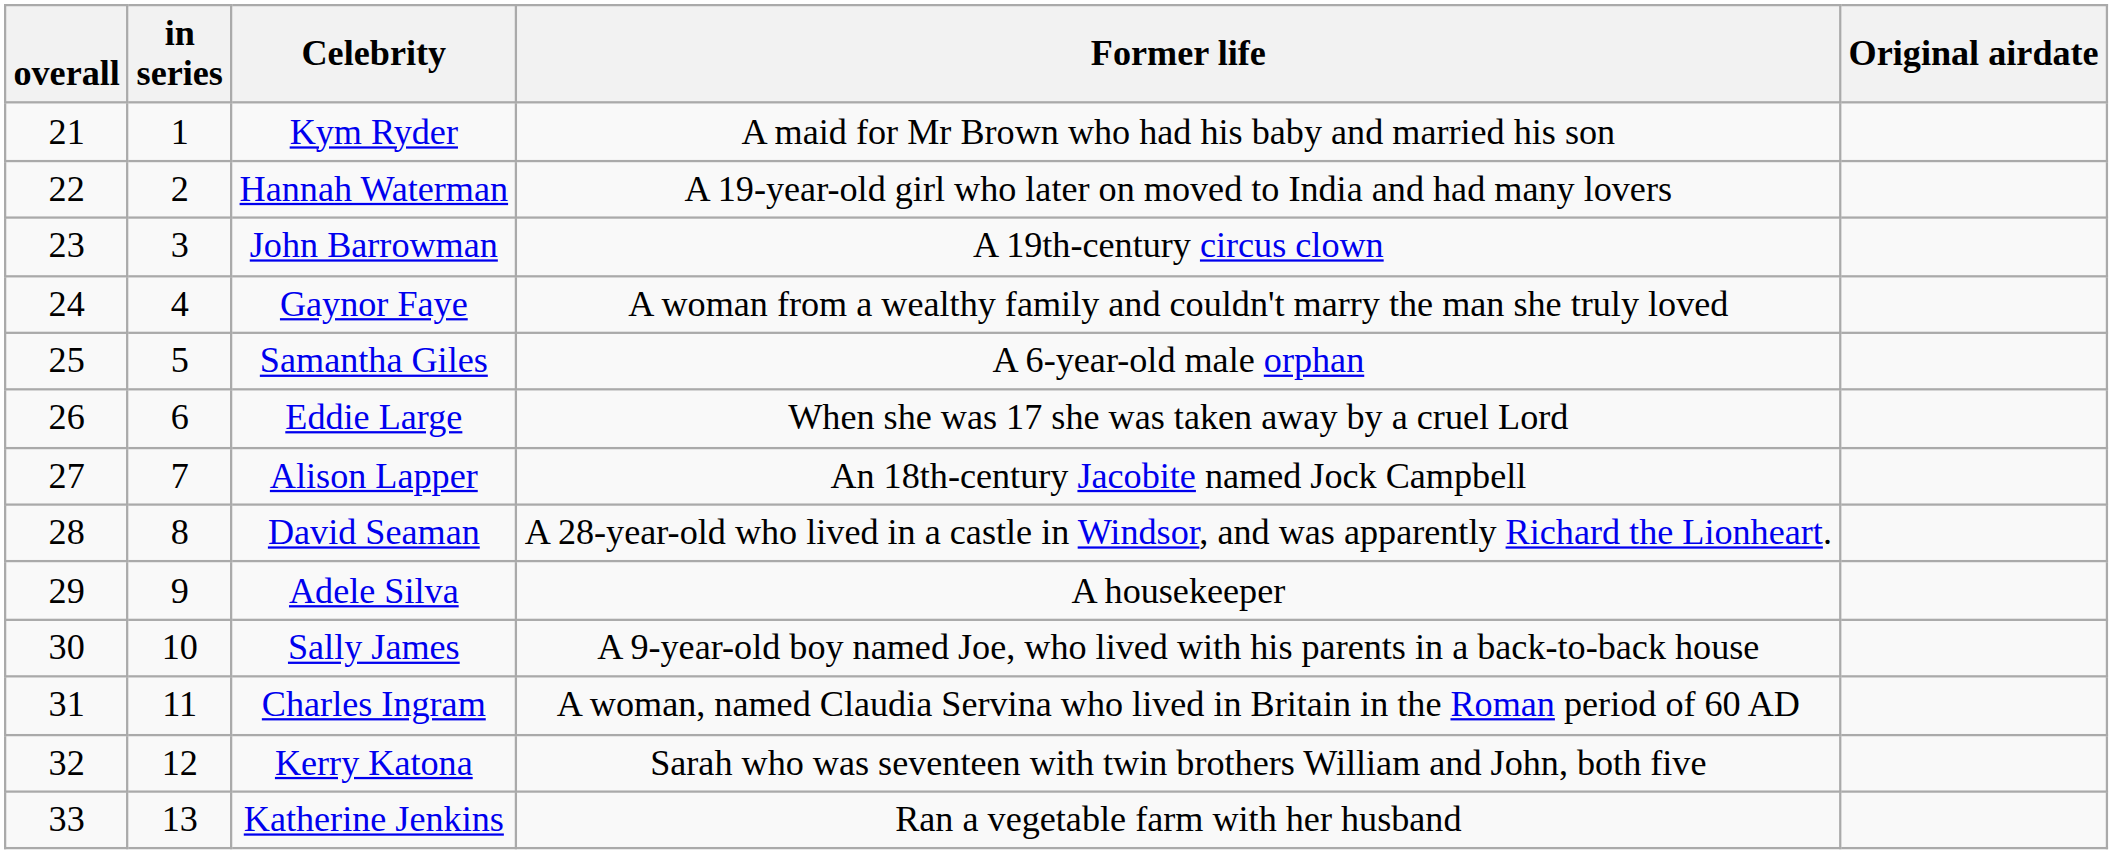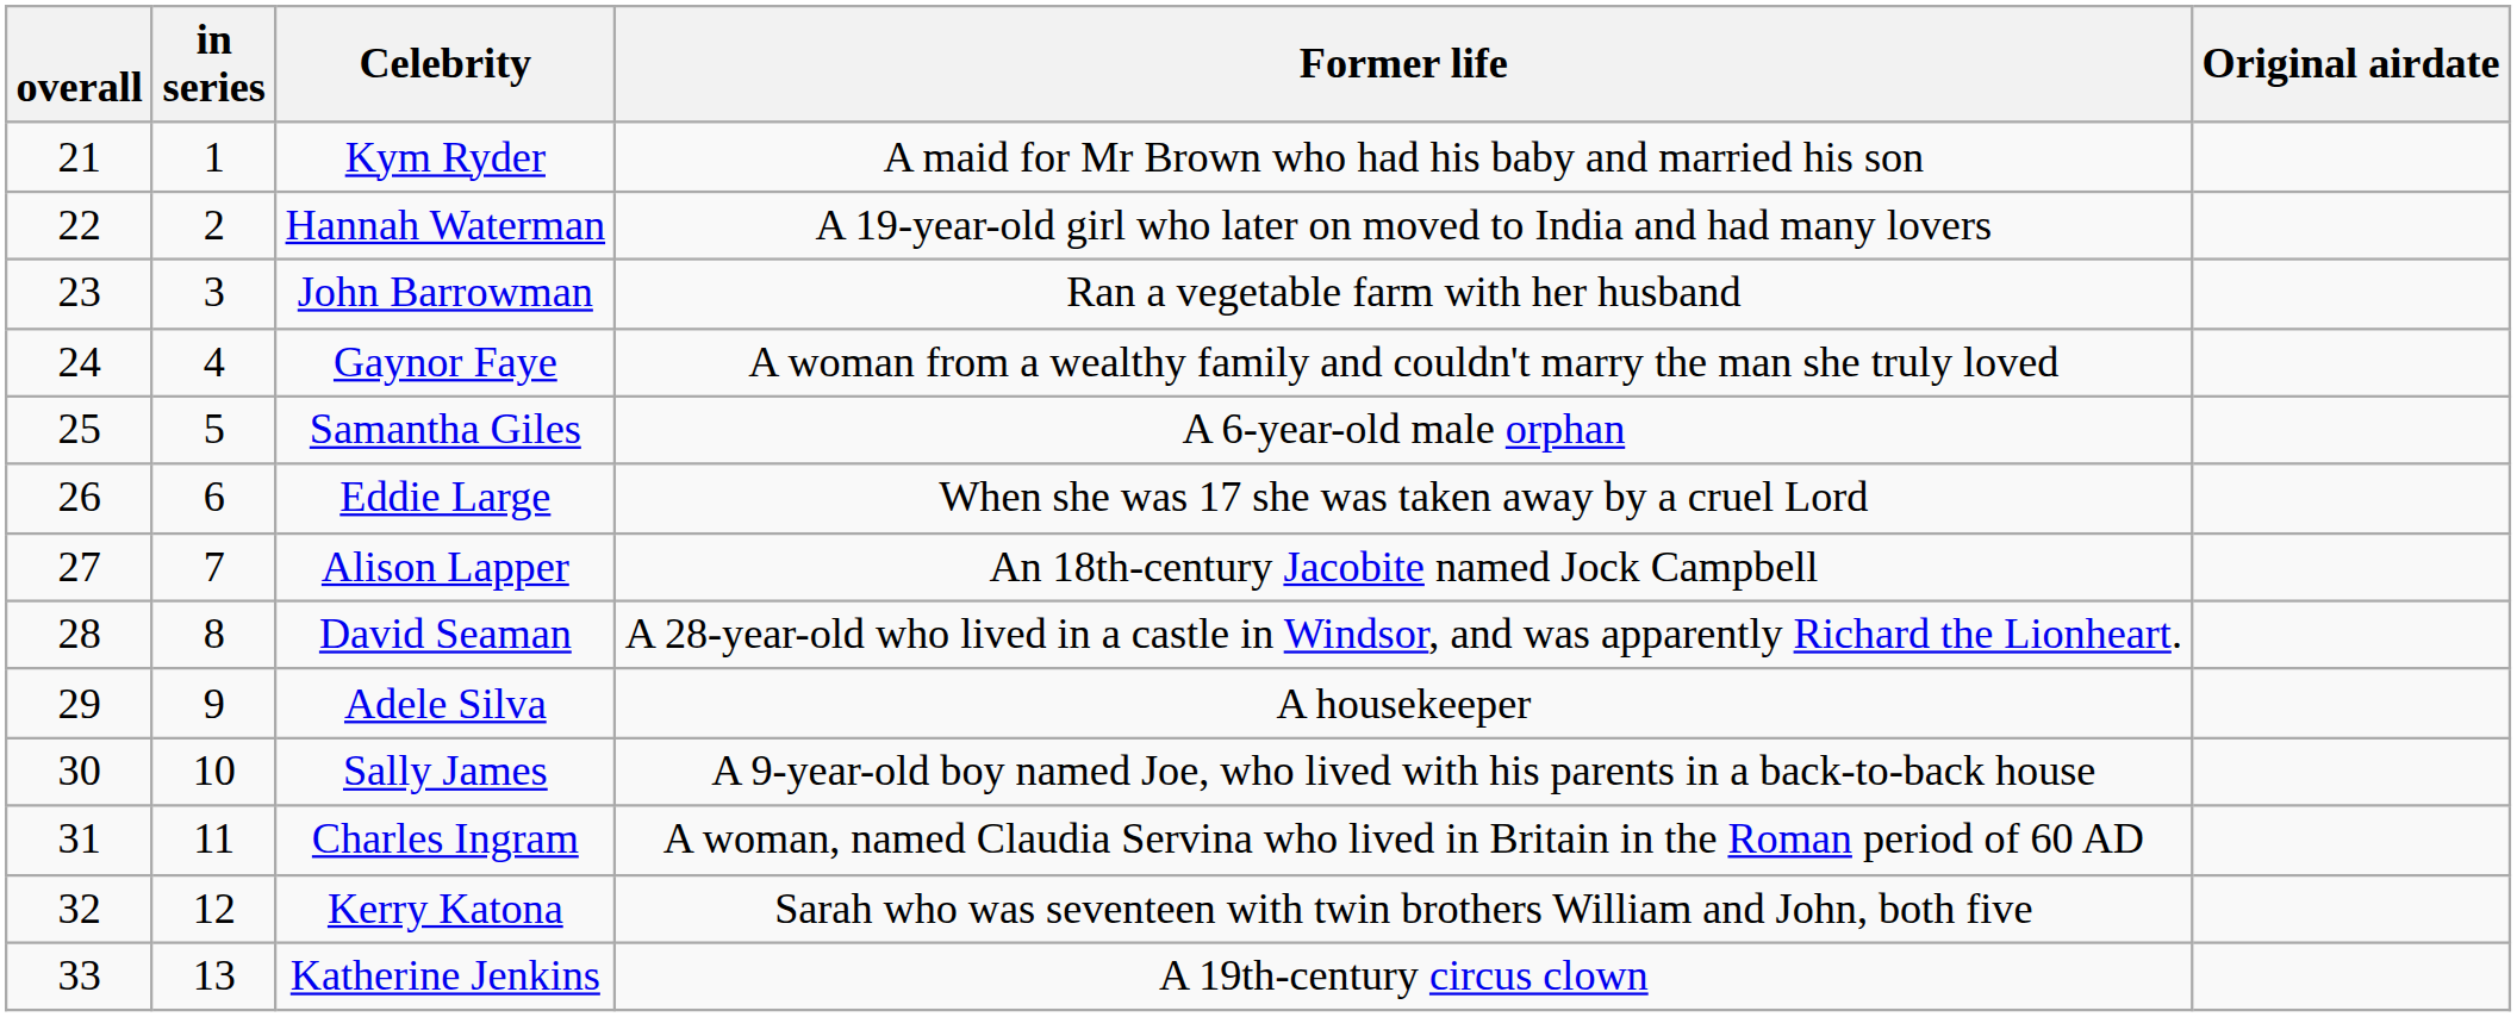John Barrowman | Former life: A 19th-century circus clown -> Ran a vegetable farm with her husband
Katherine Jenkins | Former life: Ran a vegetable farm with her husband -> A 19th-century circus clown
